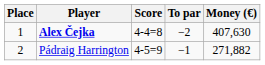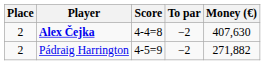Alex Čejka | Place: 1 -> 2
Pádraig Harrington | To par: −1 -> −2
